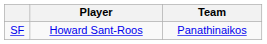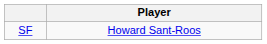- column: Team | Panathinaikos
